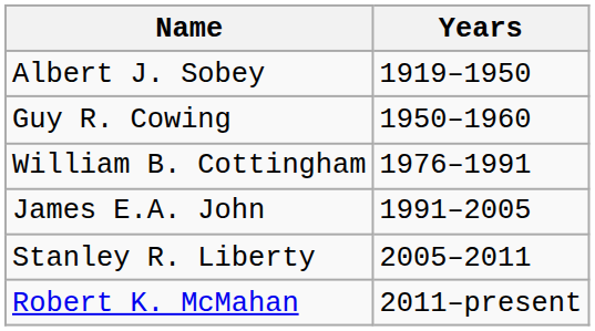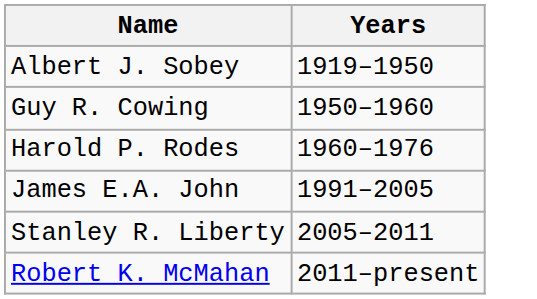+ row: Harold P. Rodes | 1960–1976
- row: William B. Cottingham | 1976–1991
